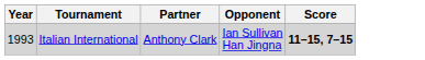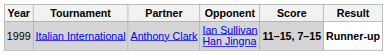+ column: Result | Runner-up
Italian International | Year: 1993 -> 1999
